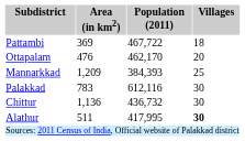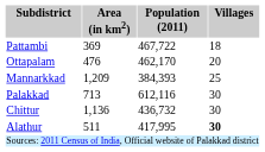Palakkad | Area (in km2): 783 -> 713
